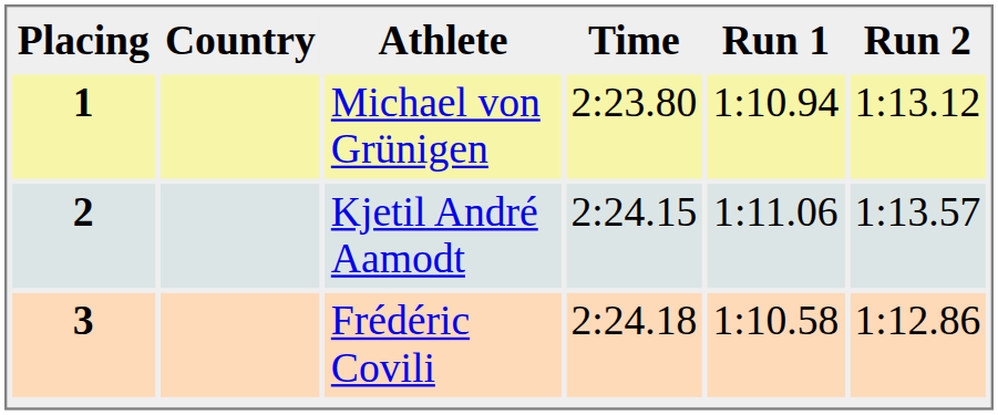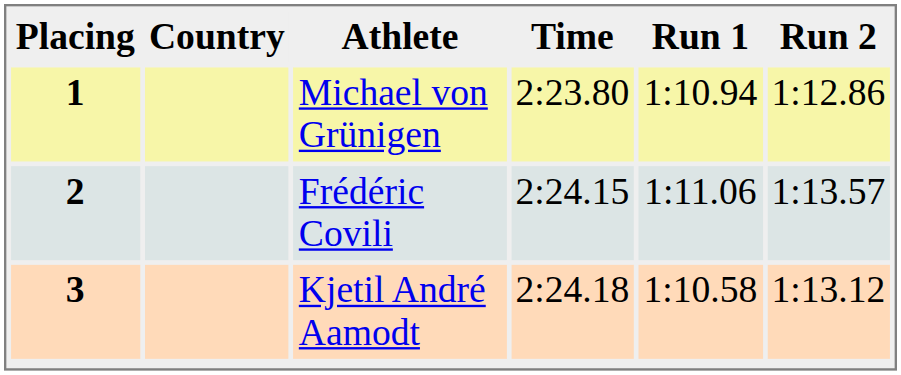1 | Run 2: 1:13.12 -> 1:12.86
2 | Athlete: Kjetil André Aamodt -> Frédéric Covili
3 | Athlete: Frédéric Covili -> Kjetil André Aamodt
3 | Run 2: 1:12.86 -> 1:13.12
